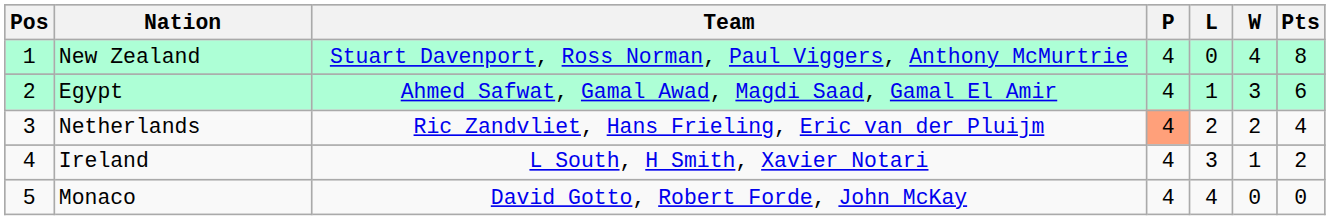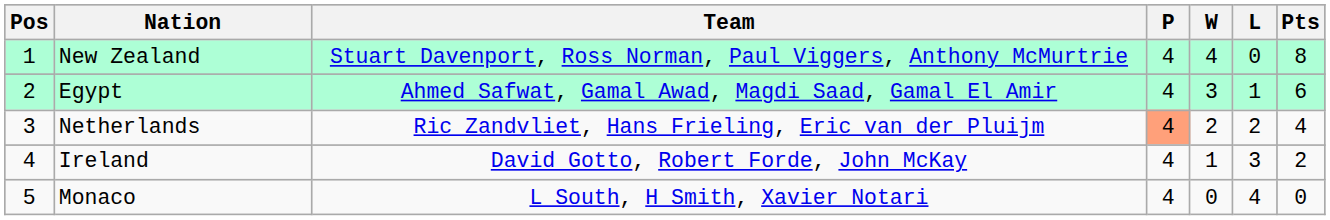columns swapped: W <-> L
Ireland | Team: L South, H Smith, Xavier Notari -> David Gotto, Robert Forde, John McKay
Monaco | Team: David Gotto, Robert Forde, John McKay -> L South, H Smith, Xavier Notari
